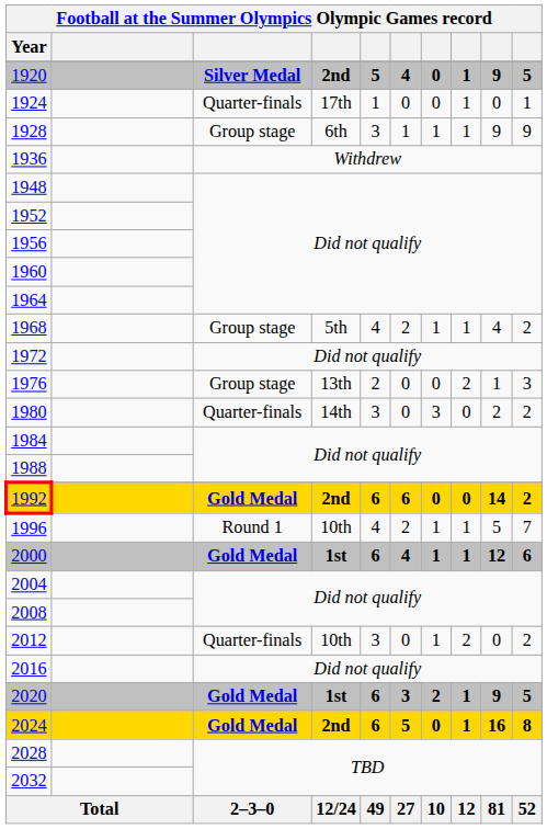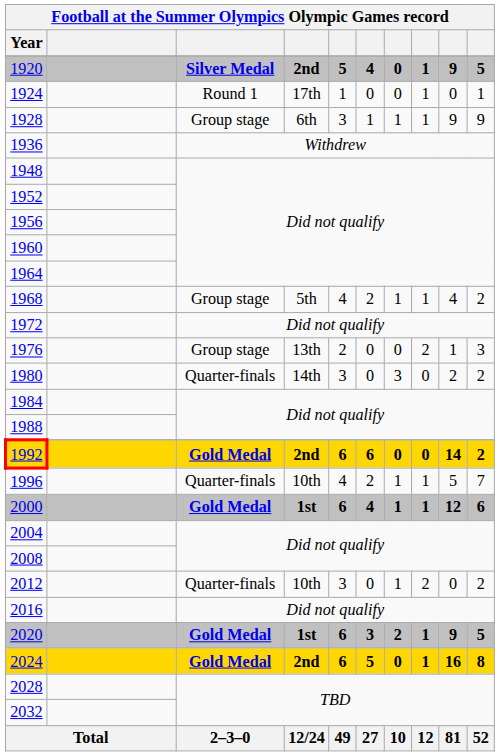1924 | column 3: Quarter-finals -> Round 1
1996 | column 3: Round 1 -> Quarter-finals
